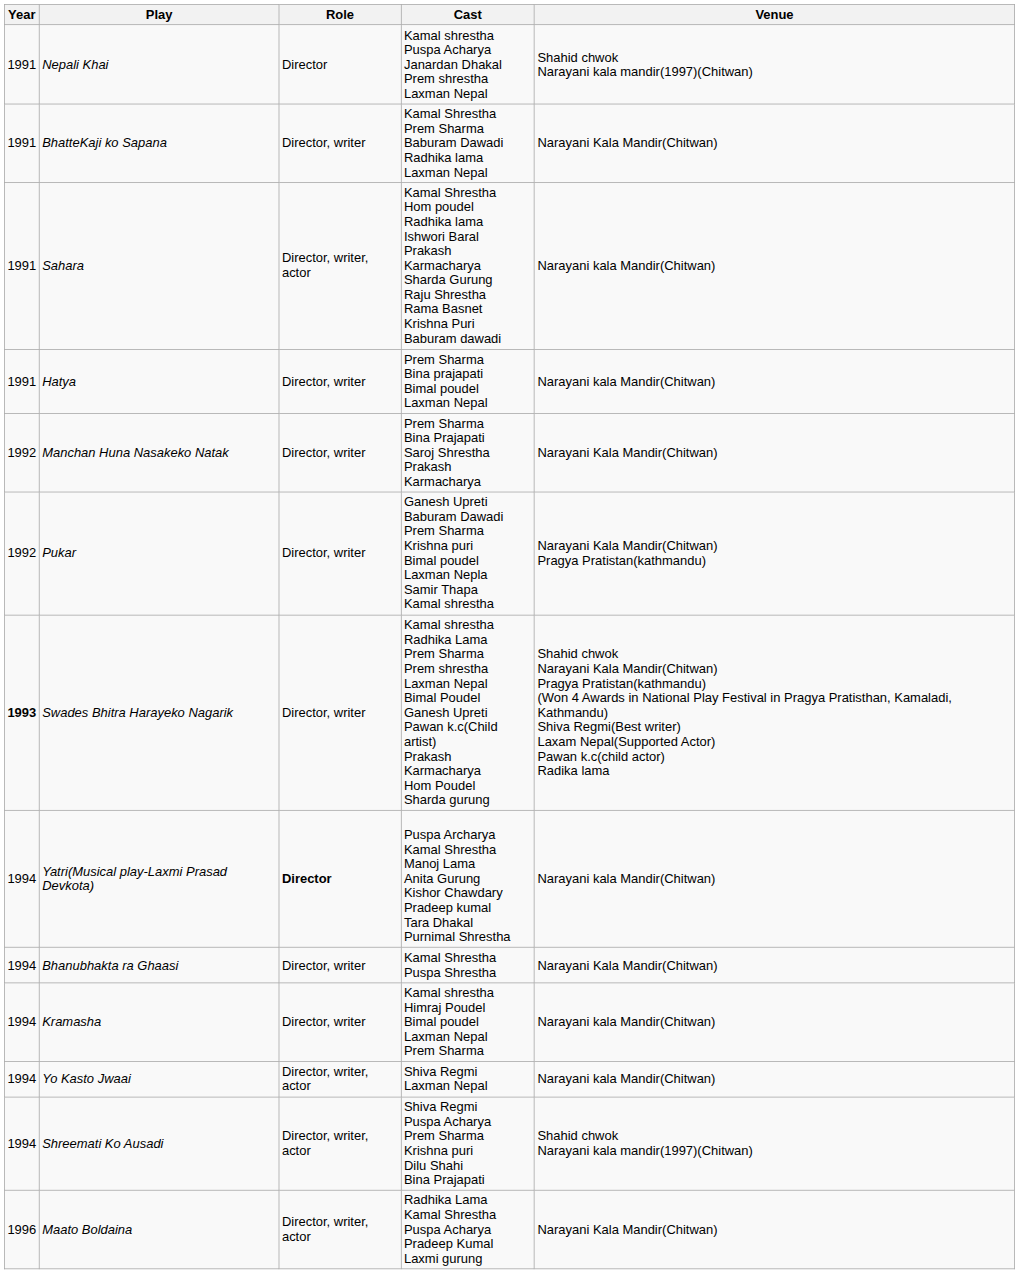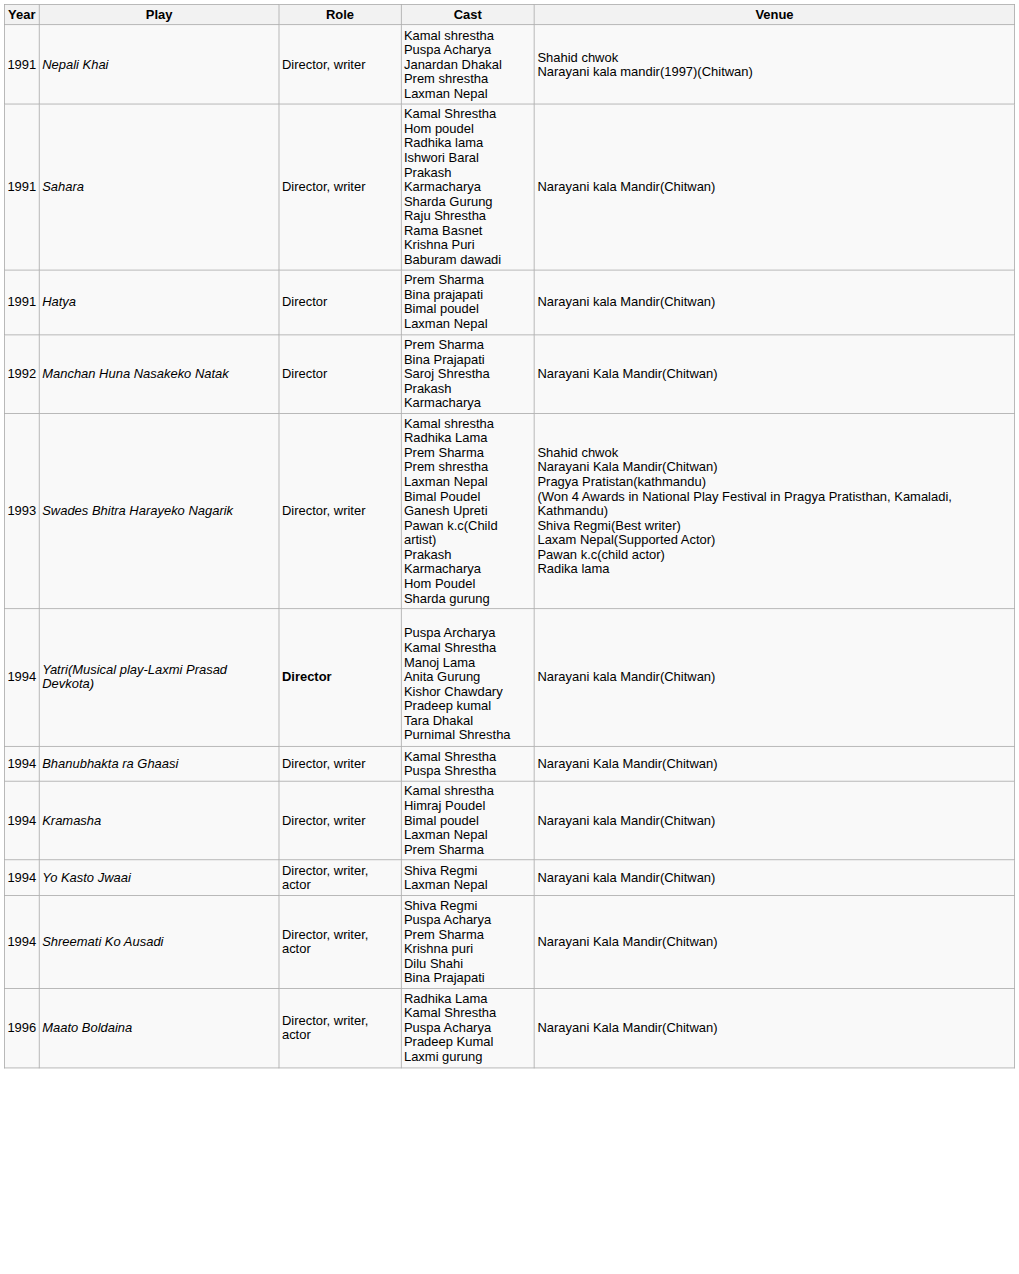Nepali Khai | Role: Director -> Director, writer
- row: 1991 | BhatteKaji ko Sapana | Director, writer | Kamal Shrestha Prem Sharma Baburam Dawadi Radhika lama Laxman Nepal | Narayani Kala Mandir(Chitwan)
Sahara | Role: Director, writer, actor -> Director, writer
Hatya | Role: Director, writer -> Director
Manchan Huna Nasakeko Natak | Role: Director, writer -> Director
- row: 1992 | Pukar | Director, writer | Ganesh Upreti Baburam Dawadi Prem Sharma Krishna puri Bimal poudel Laxman Nepla Samir Thapa Kamal shrestha | Narayani Kala Mandir(Chitwan) Pragya Pratistan(kathmandu)
Swades Bhitra Harayeko Nagarik | Year: bold -> normal
Shreemati Ko Ausadi | Venue: Shahid chwok Narayani kala mandir(1997)(Chitwan) -> Narayani Kala Mandir(Chitwan)
